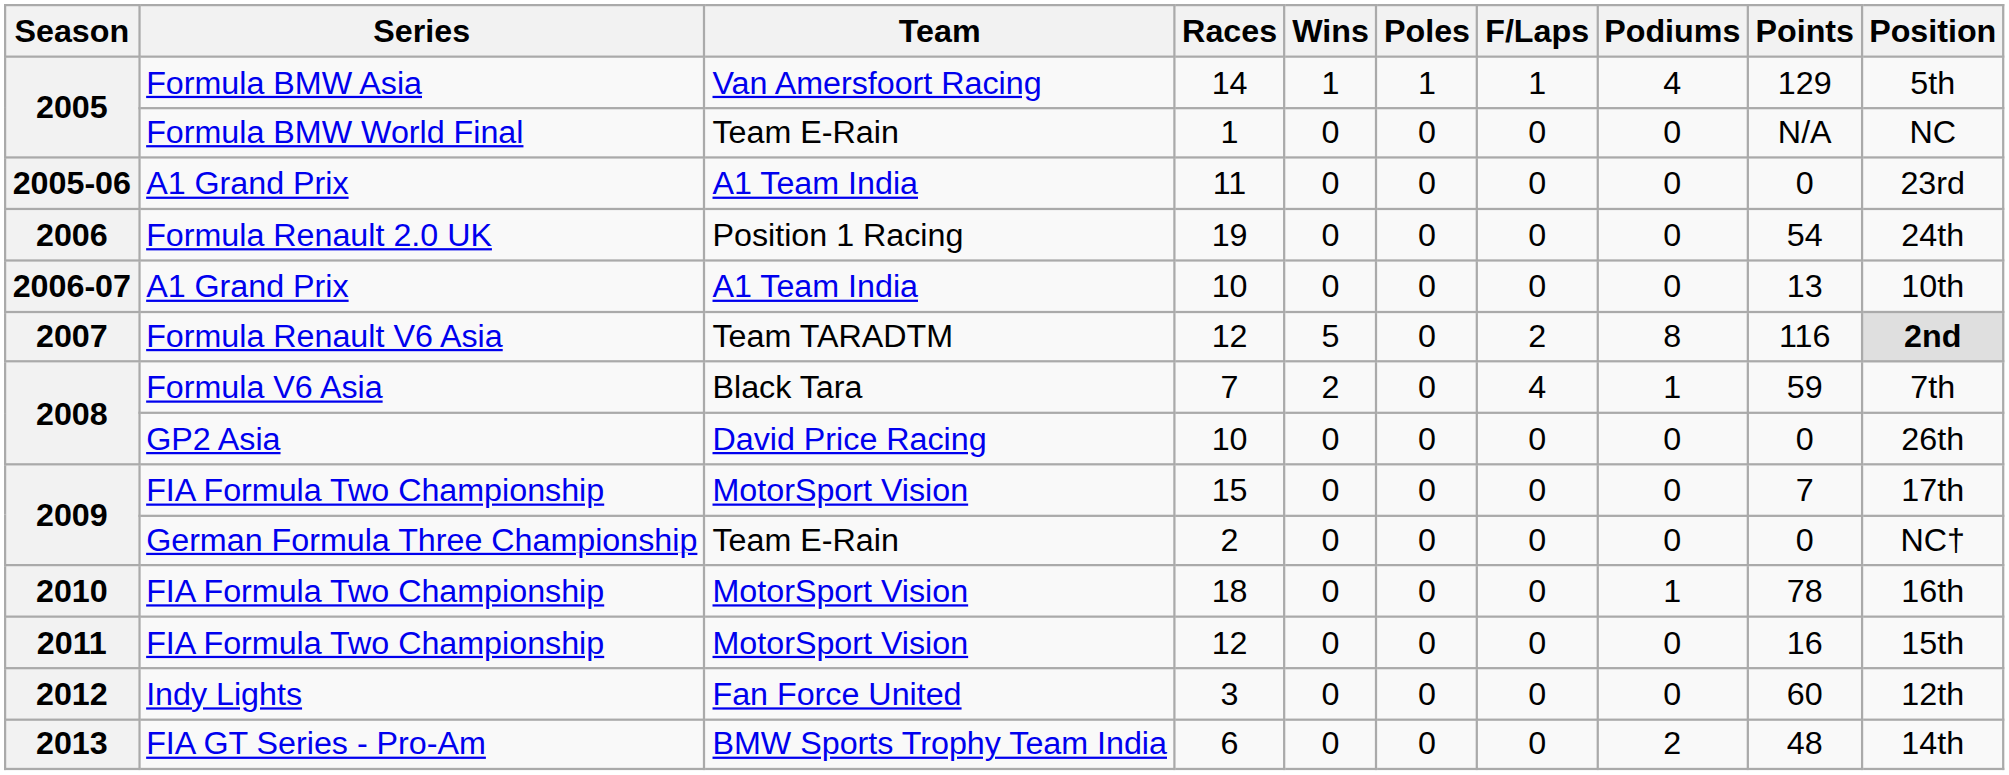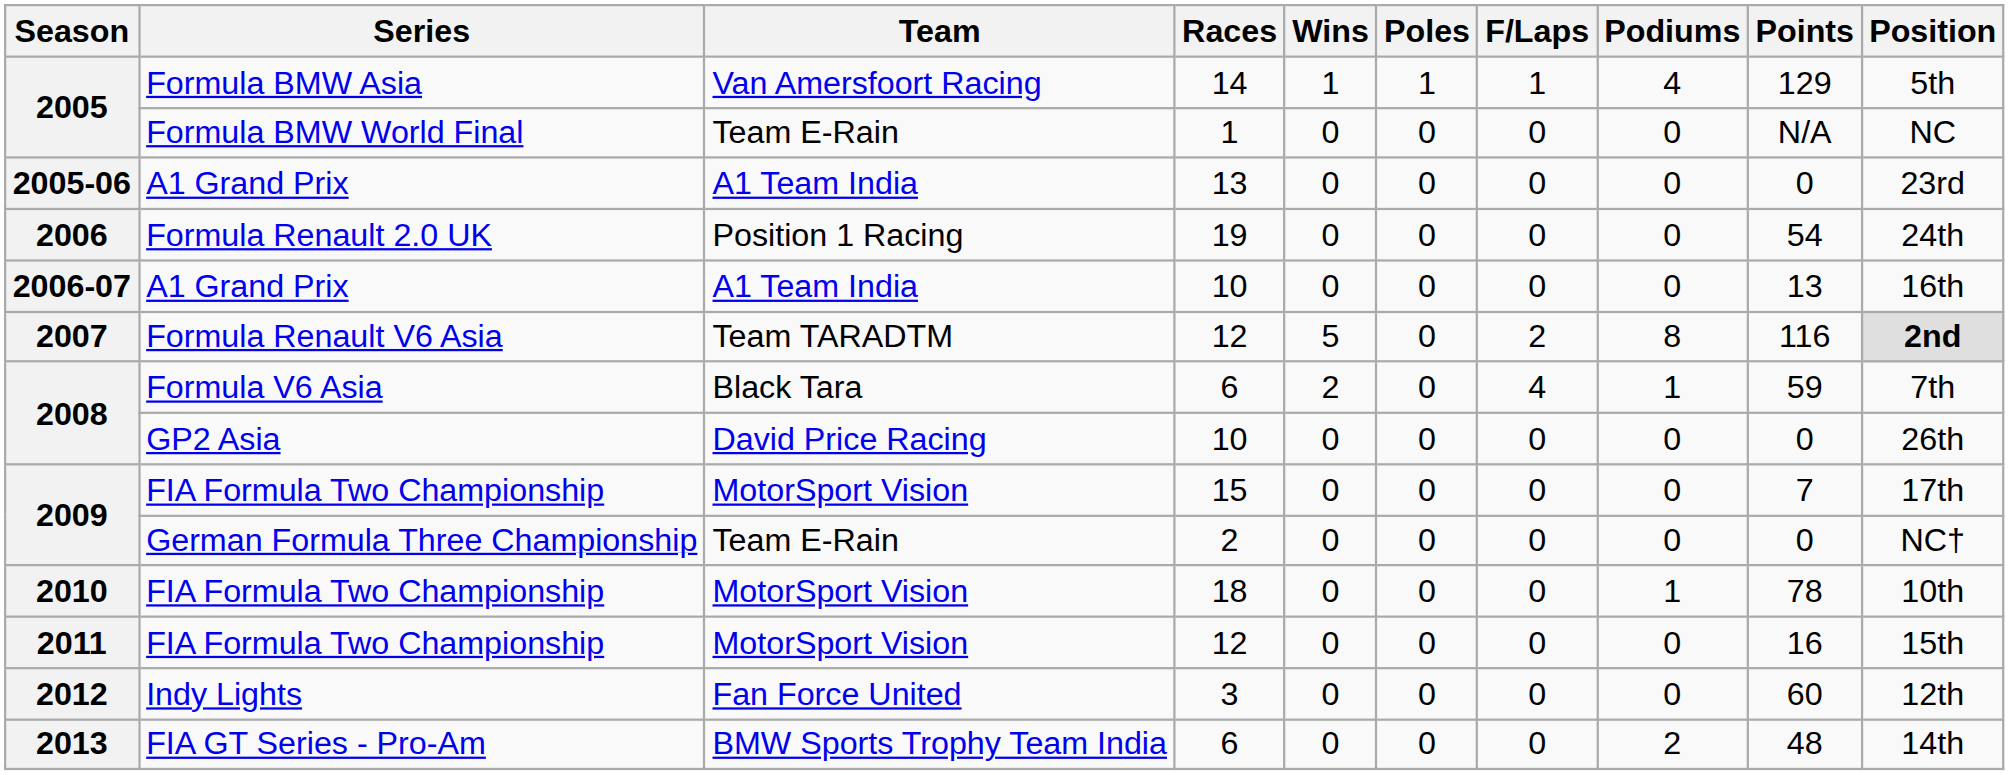2005-06 | Races: 11 -> 13
2006-07 | Position: 10th -> 16th
2008 / Formula V6 Asia | Races: 7 -> 6
2010 | Position: 16th -> 10th
